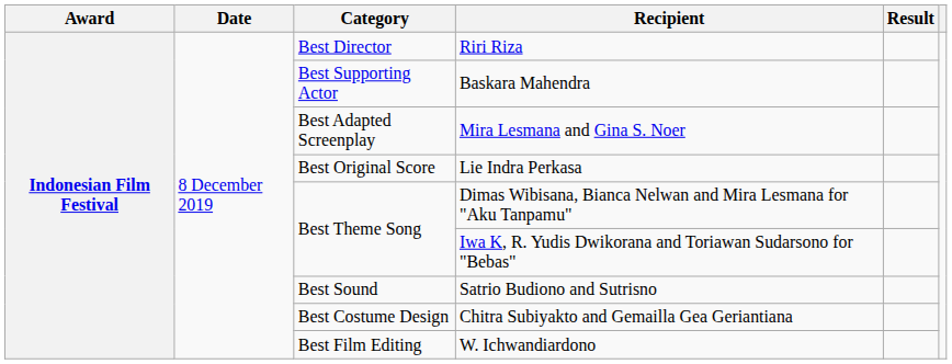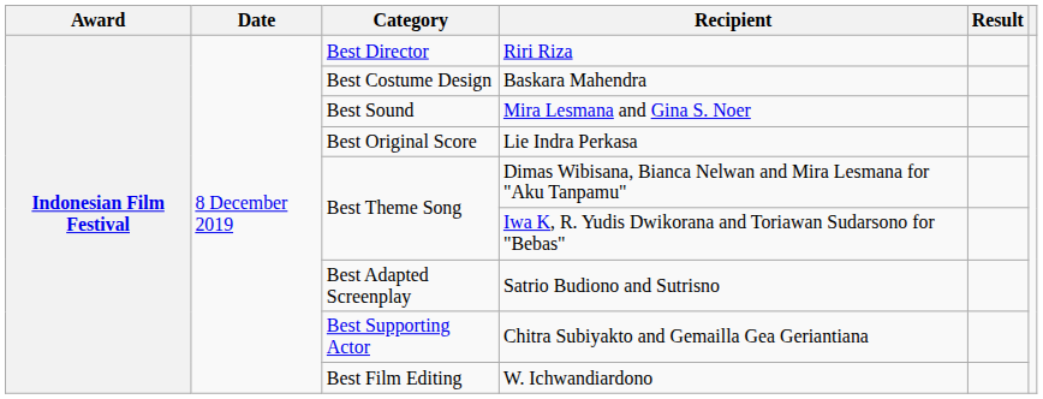Baskara Mahendra | Category: Best Supporting Actor -> Best Costume Design
Mira Lesmana and Gina S. Noer | Category: Best Adapted Screenplay -> Best Sound
Satrio Budiono and Sutrisno | Category: Best Sound -> Best Adapted Screenplay
Chitra Subiyakto and Gemailla Gea Geriantiana | Category: Best Costume Design -> Best Supporting Actor
